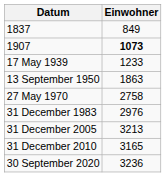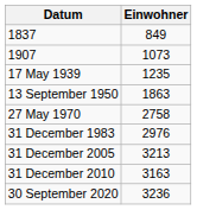1907 | Einwohner: bold -> normal
17 May 1939 | Einwohner: 1233 -> 1235
31 December 2010 | Einwohner: 3165 -> 3163
